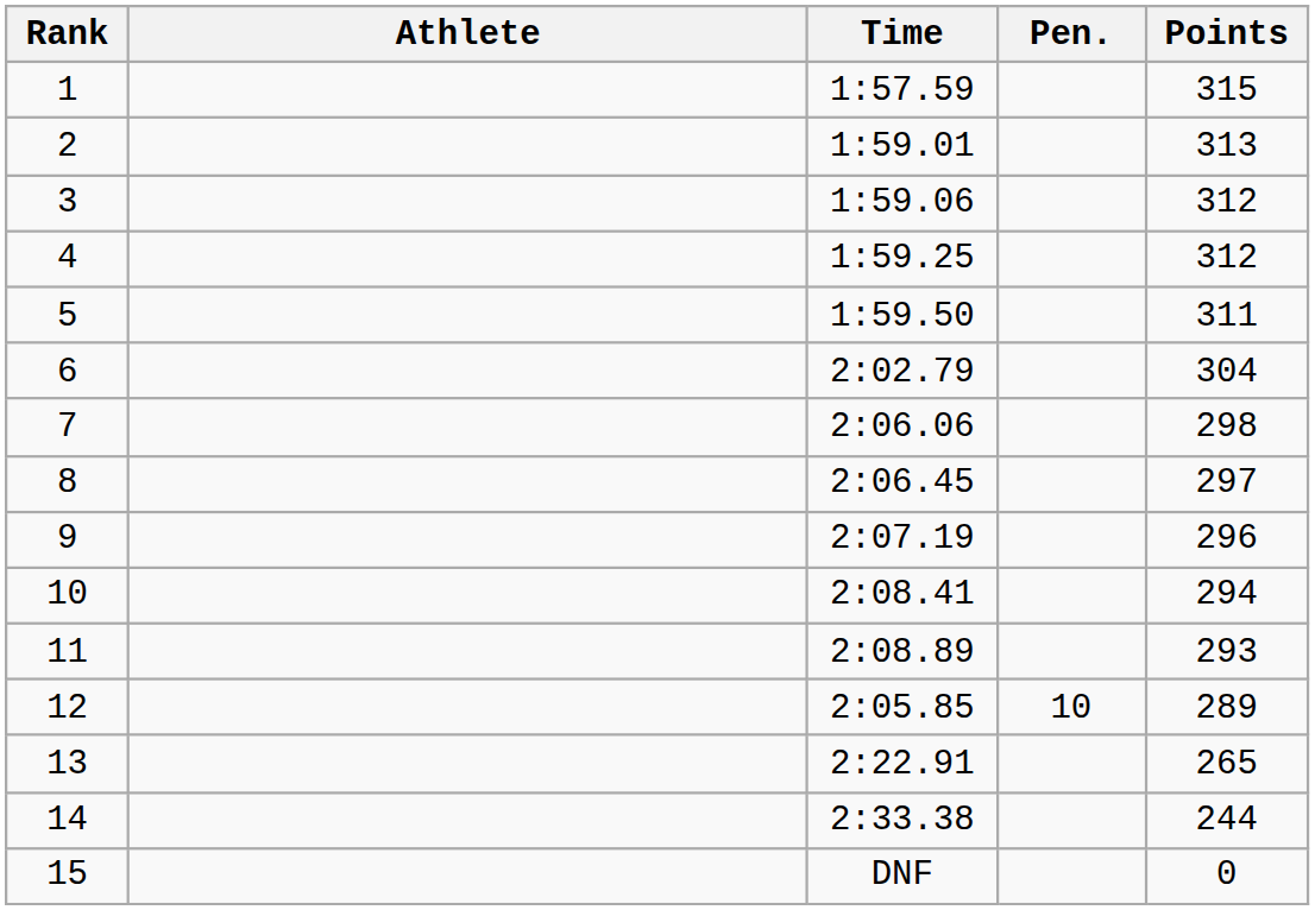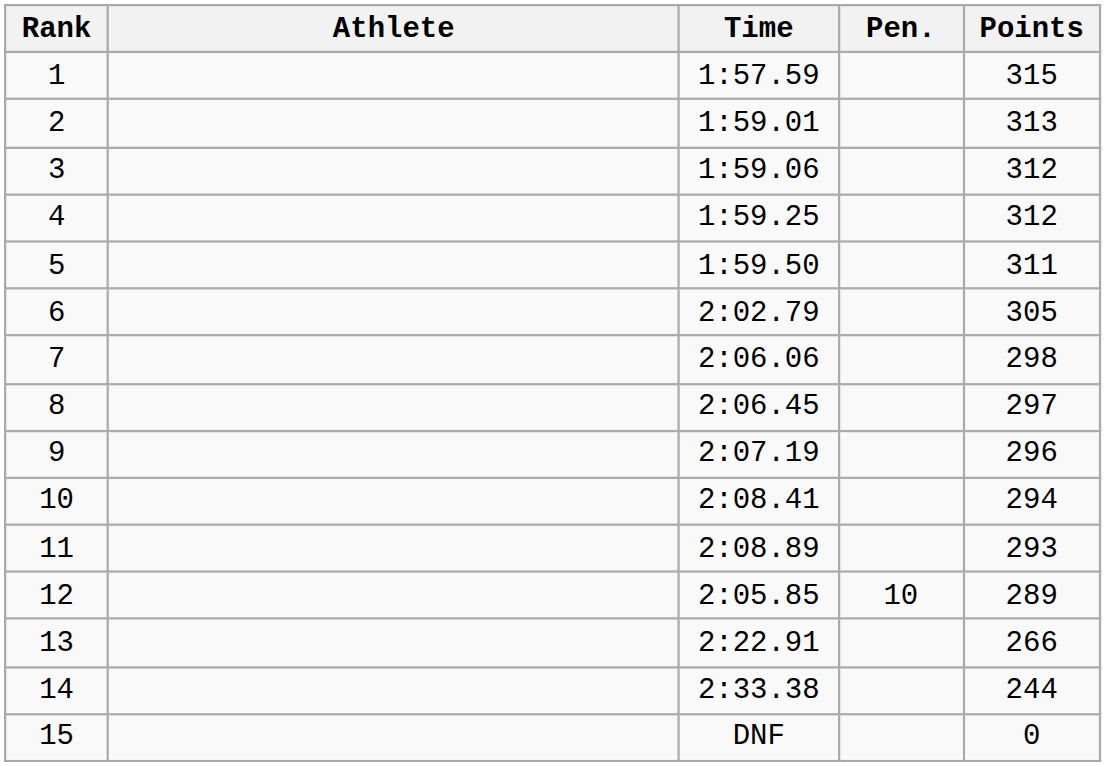6 | Points: 304 -> 305
13 | Points: 265 -> 266
